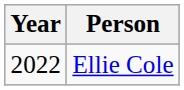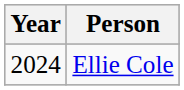Ellie Cole | Year: 2022 -> 2024
